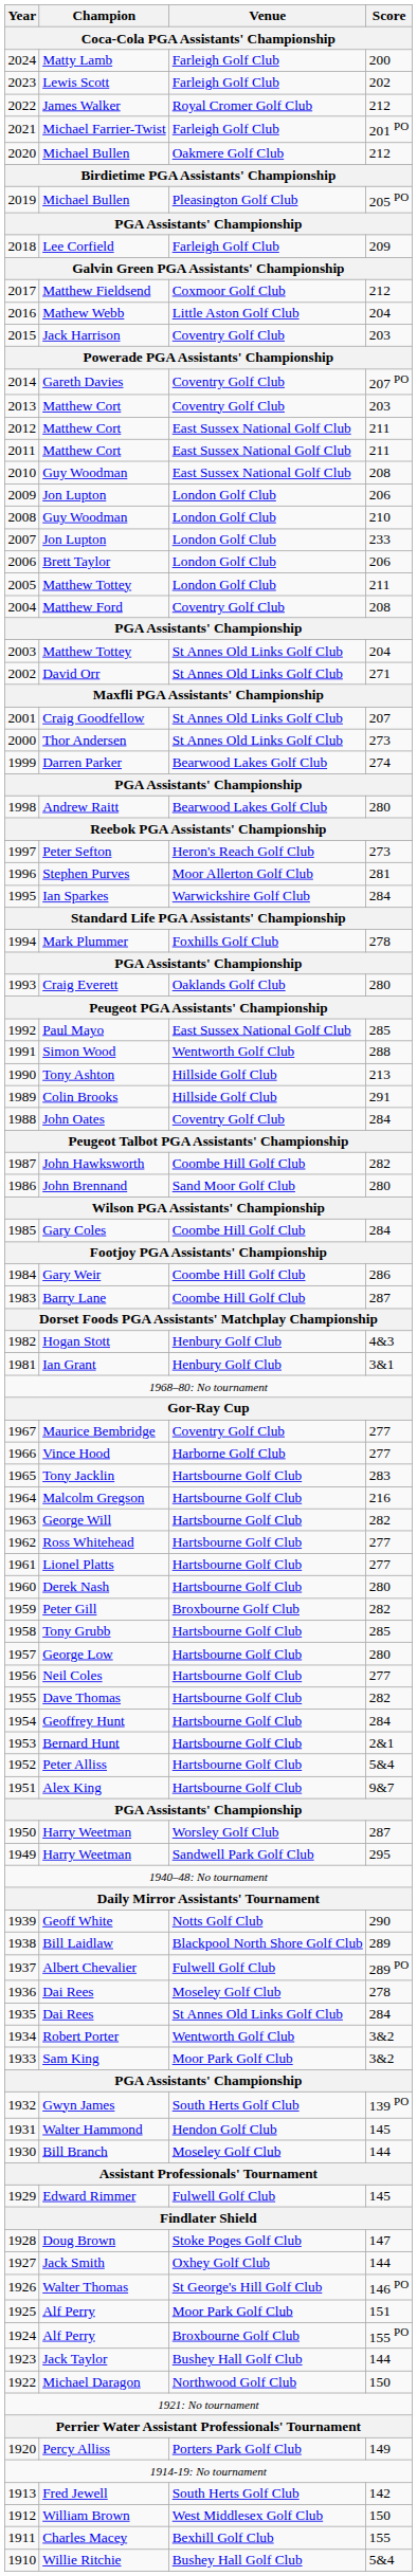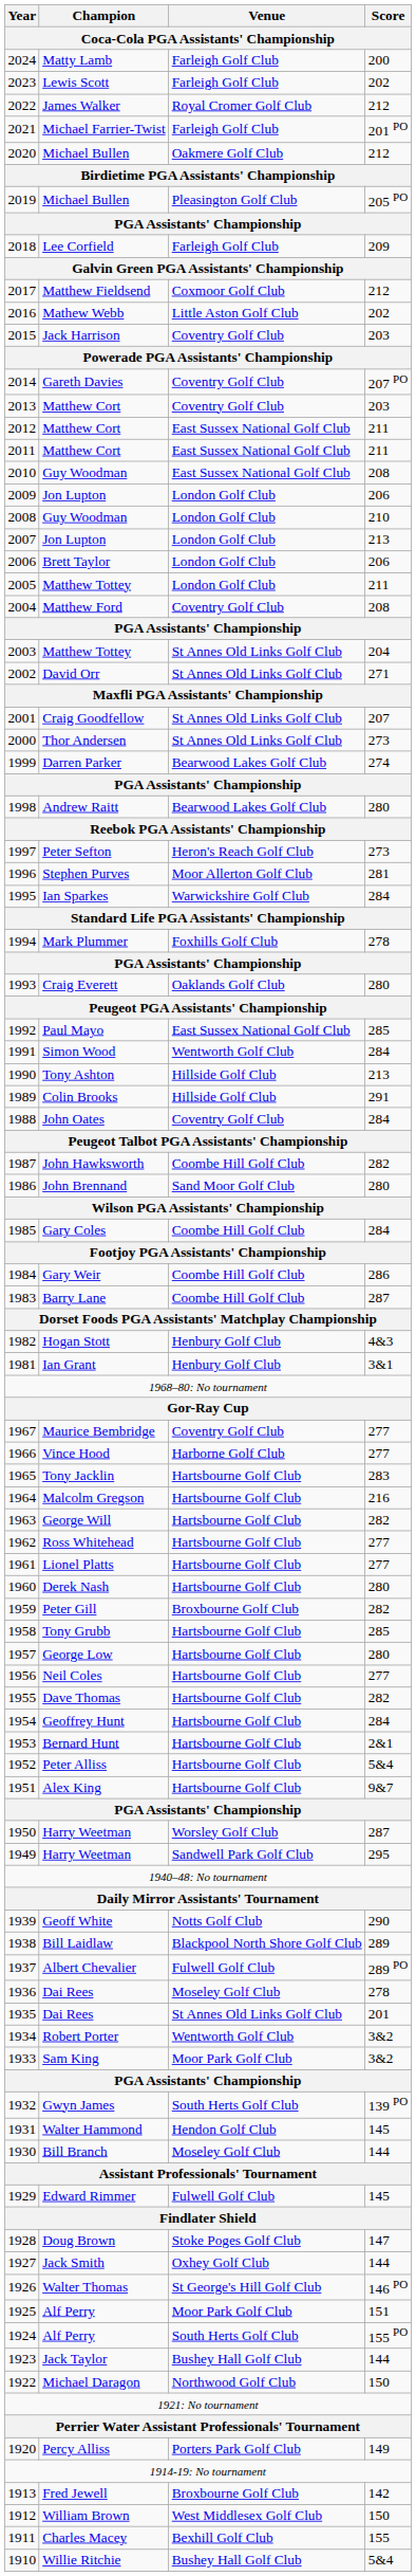Mathew Webb | Score: 204 -> 202
2007 / Jon Lupton | Score: 233 -> 213
Simon Wood | Score: 288 -> 284
1935 / Dai Rees | Score: 284 -> 201
1924 / Alf Perry | Venue: Broxbourne Golf Club -> South Herts Golf Club
Fred Jewell | Venue: South Herts Golf Club -> Broxbourne Golf Club
